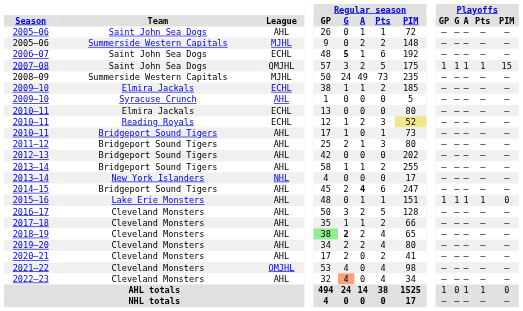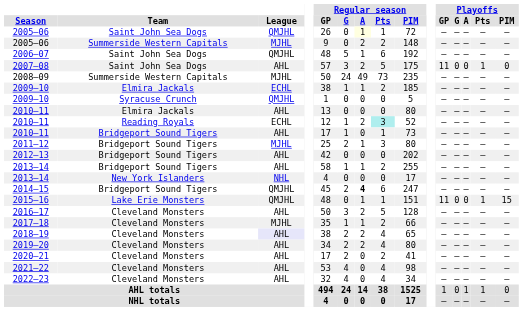2005–06 / Saint John Sea Dogs | League: AHL -> QMJHL
2005–06 / Saint John Sea Dogs | Regular season / A: no background -> lightyellow background
2006–07 | League: ECHL -> QMJHL
2006–07 | Regular season / G: bold -> normal
2007–08 | League: QMJHL -> AHL
2007–08 | Playoffs / GP: 1 -> 11
2007–08 | Playoffs / G: 1 -> 0
2007–08 | Playoffs / A: 1 -> 0
2007–08 | Playoffs / PIM: 15 -> 0
2009–10 / Syracuse Crunch | League: AHL -> QMJHL
2010–11 / Elmira Jackals | League: ECHL -> AHL
2010–11 / Reading Royals | Regular season / Pts: no background -> paleturquoise background
2010–11 / Reading Royals | Regular season / PIM: khaki background -> no background
2011–12 | League: AHL -> MJHL
2014–15 | League: AHL -> QMJHL
2015–16 | League: AHL -> QMJHL
2015–16 | Playoffs / GP: 1 -> 11
2015–16 | Playoffs / G: 1 -> 0
2015–16 | Playoffs / A: 1 -> 0
2015–16 | Playoffs / PIM: 0 -> 15
2017–18 | League: AHL -> MJHL
2018–19 | League: no background -> lavender background
2018–19 | Regular season / GP: lightgreen background -> no background
2018–19 | Regular season / G: bold -> normal
2021–22 | League: QMJHL -> AHL
2022–23 | Regular season / G: lightsalmon background -> no background
